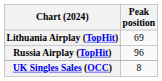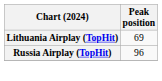- row: UK Singles Sales (OCC) | 8
